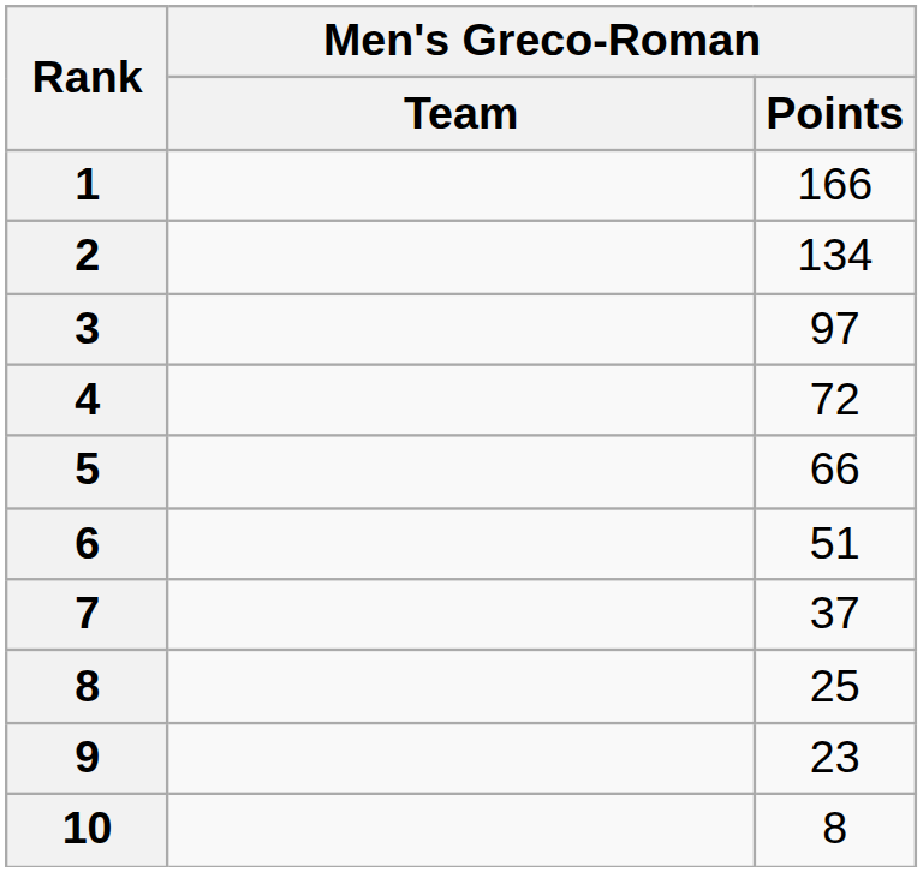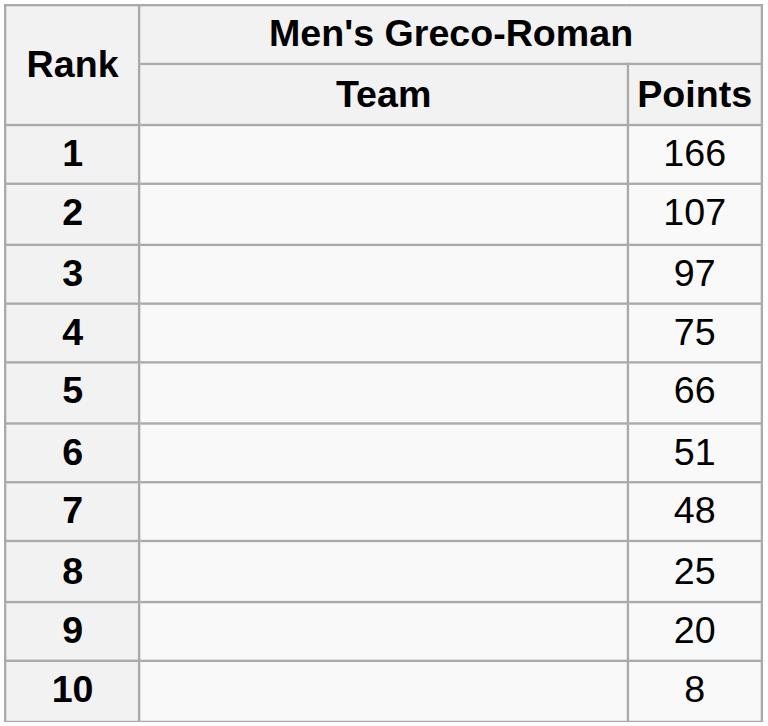2 | Men's Greco-Roman / Points: 134 -> 107
4 | Men's Greco-Roman / Points: 72 -> 75
7 | Men's Greco-Roman / Points: 37 -> 48
9 | Men's Greco-Roman / Points: 23 -> 20
